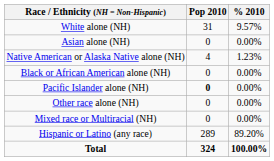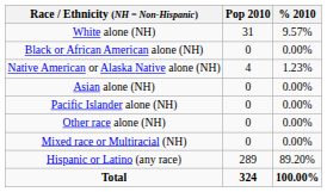rows swapped: Black or African American alone (NH) <-> Asian alone (NH)
Pacific Islander alone (NH) | Pop 2010: bold -> normal
